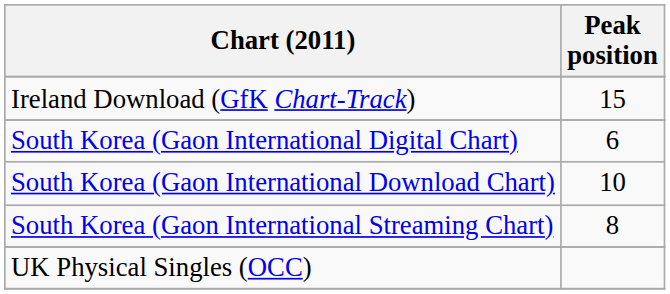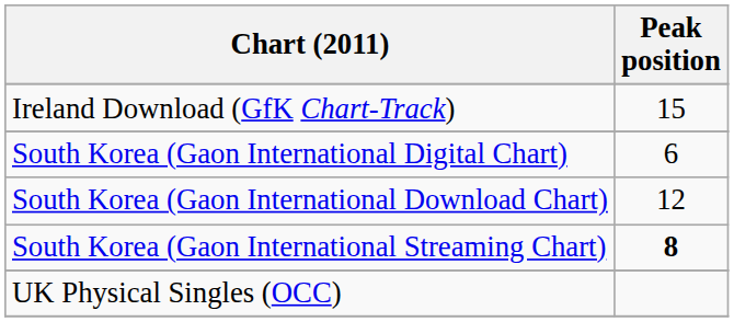South Korea (Gaon International Download Chart) | Peak position: 10 -> 12
South Korea (Gaon International Streaming Chart) | Peak position: normal -> bold
